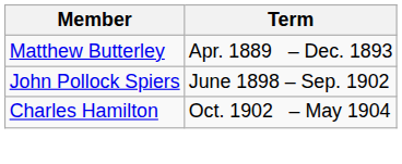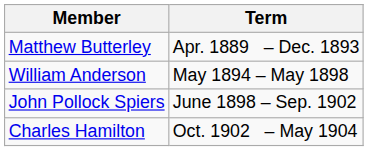+ row: William Anderson | May 1894 – May 1898
